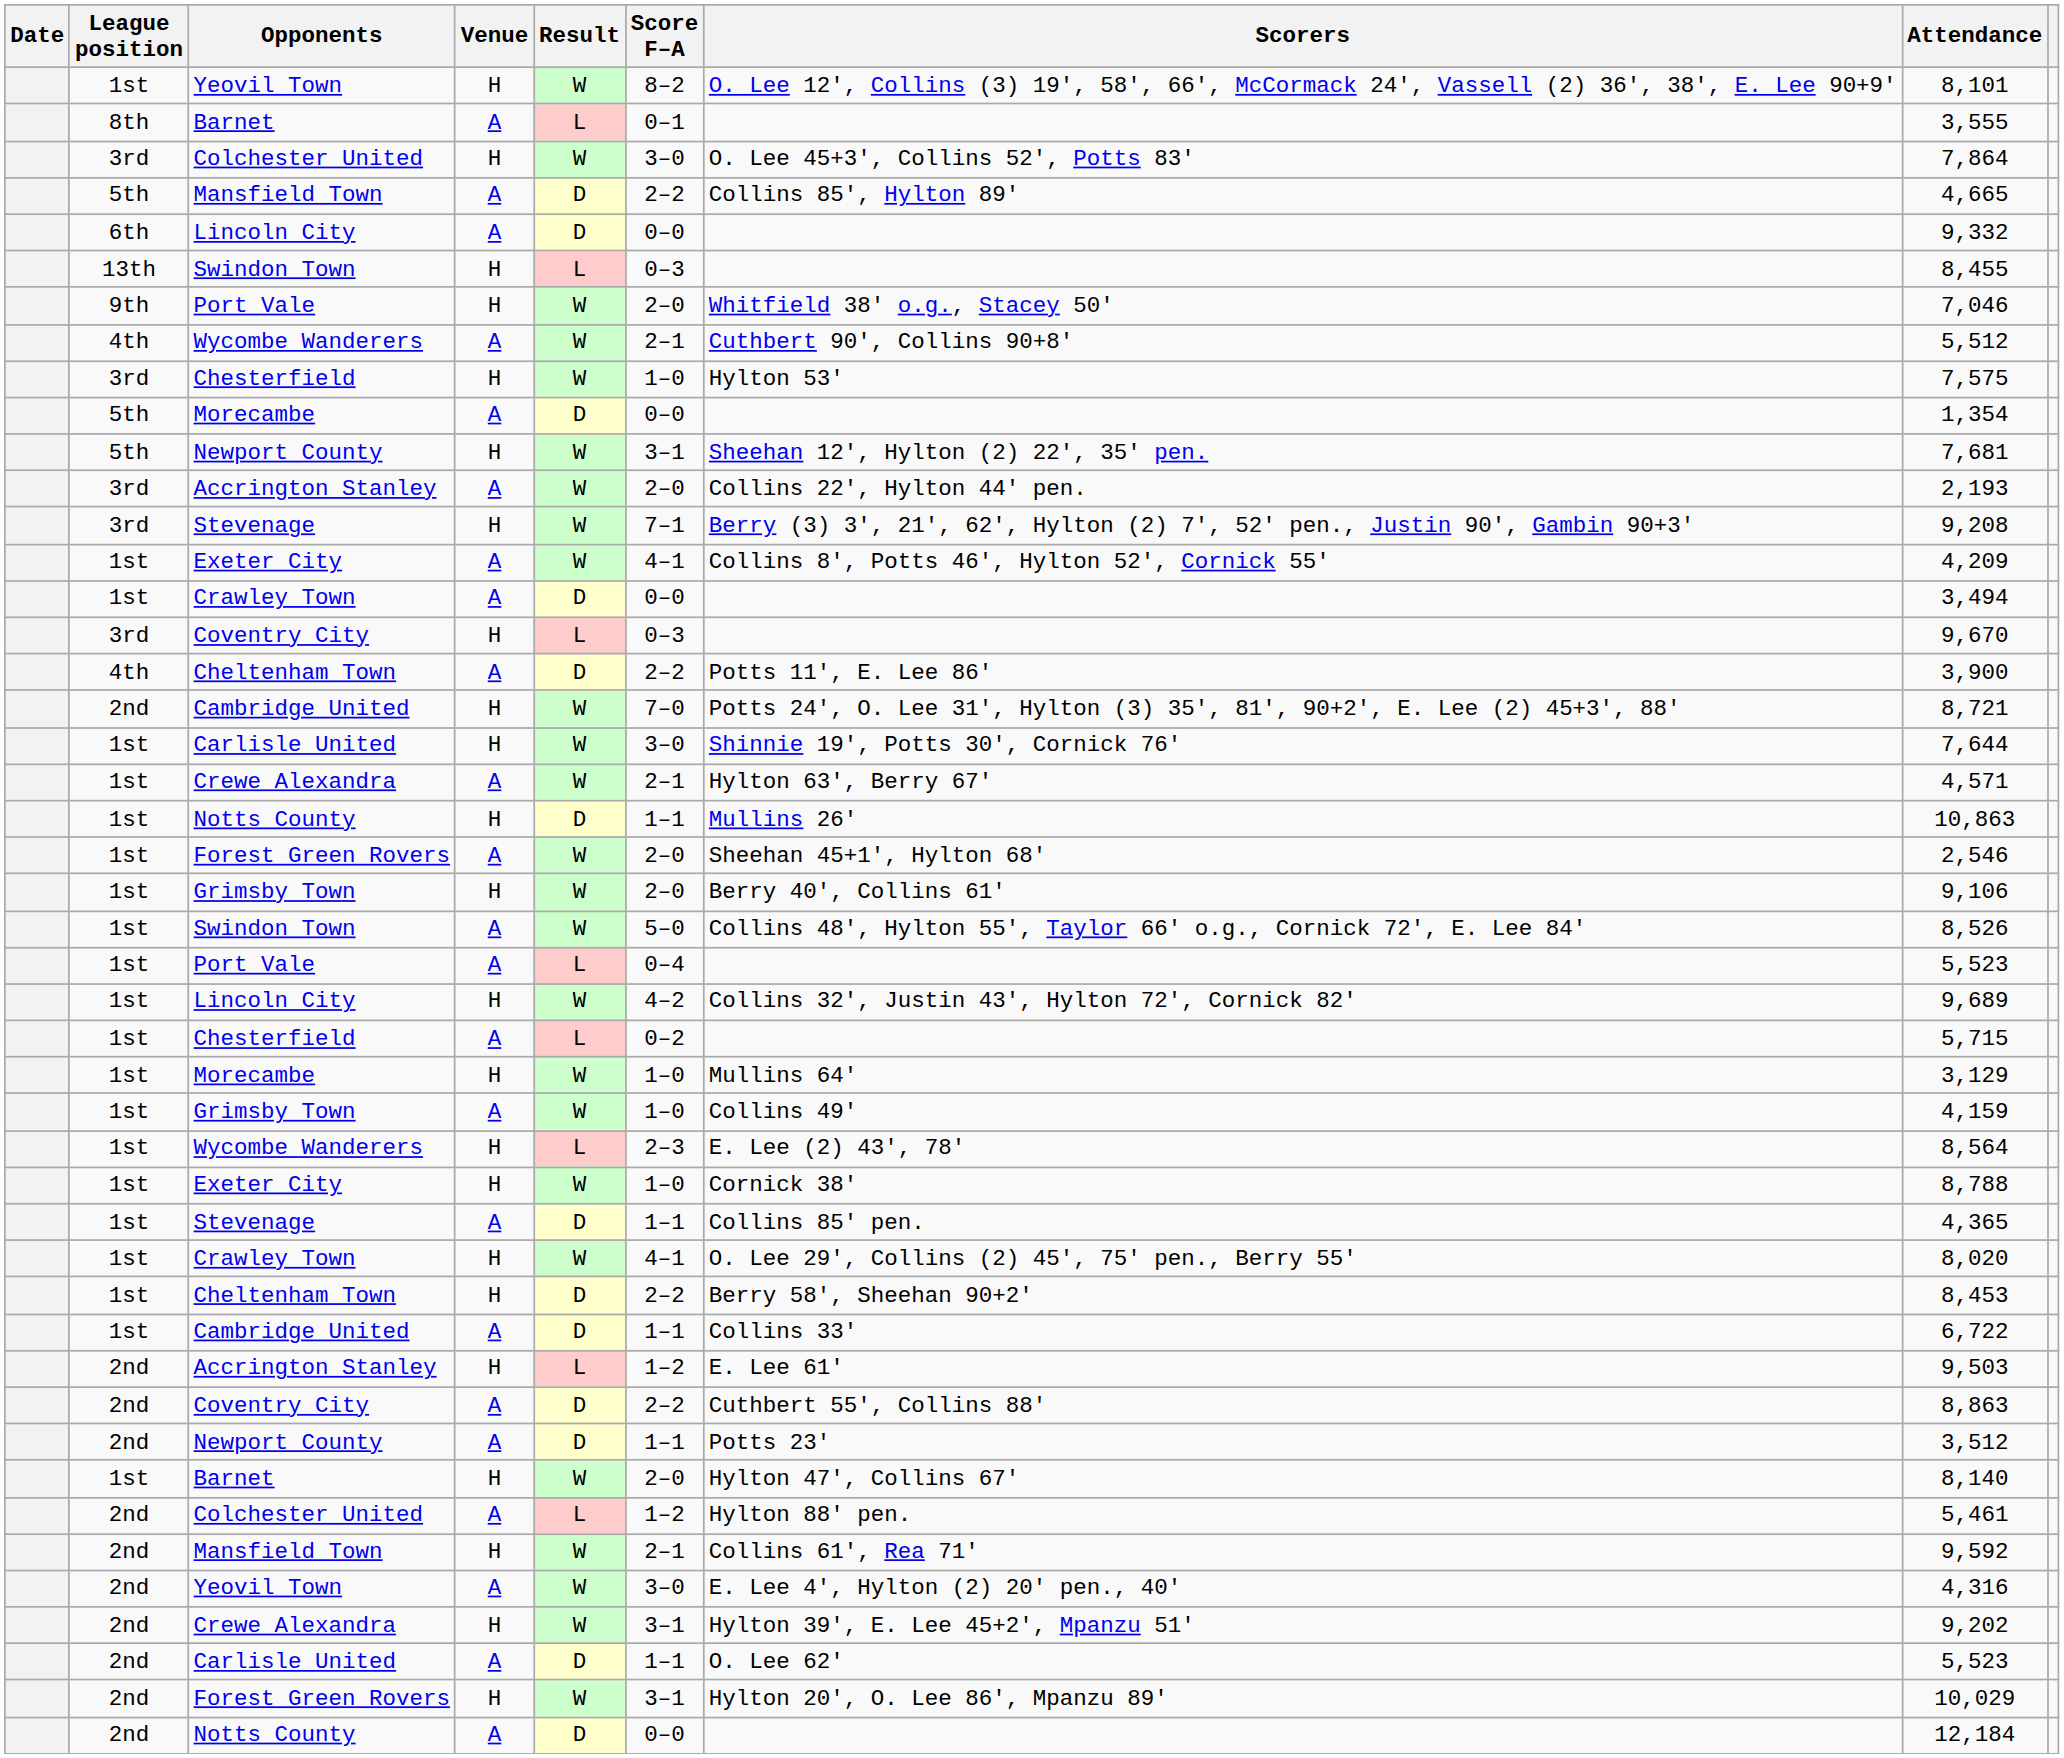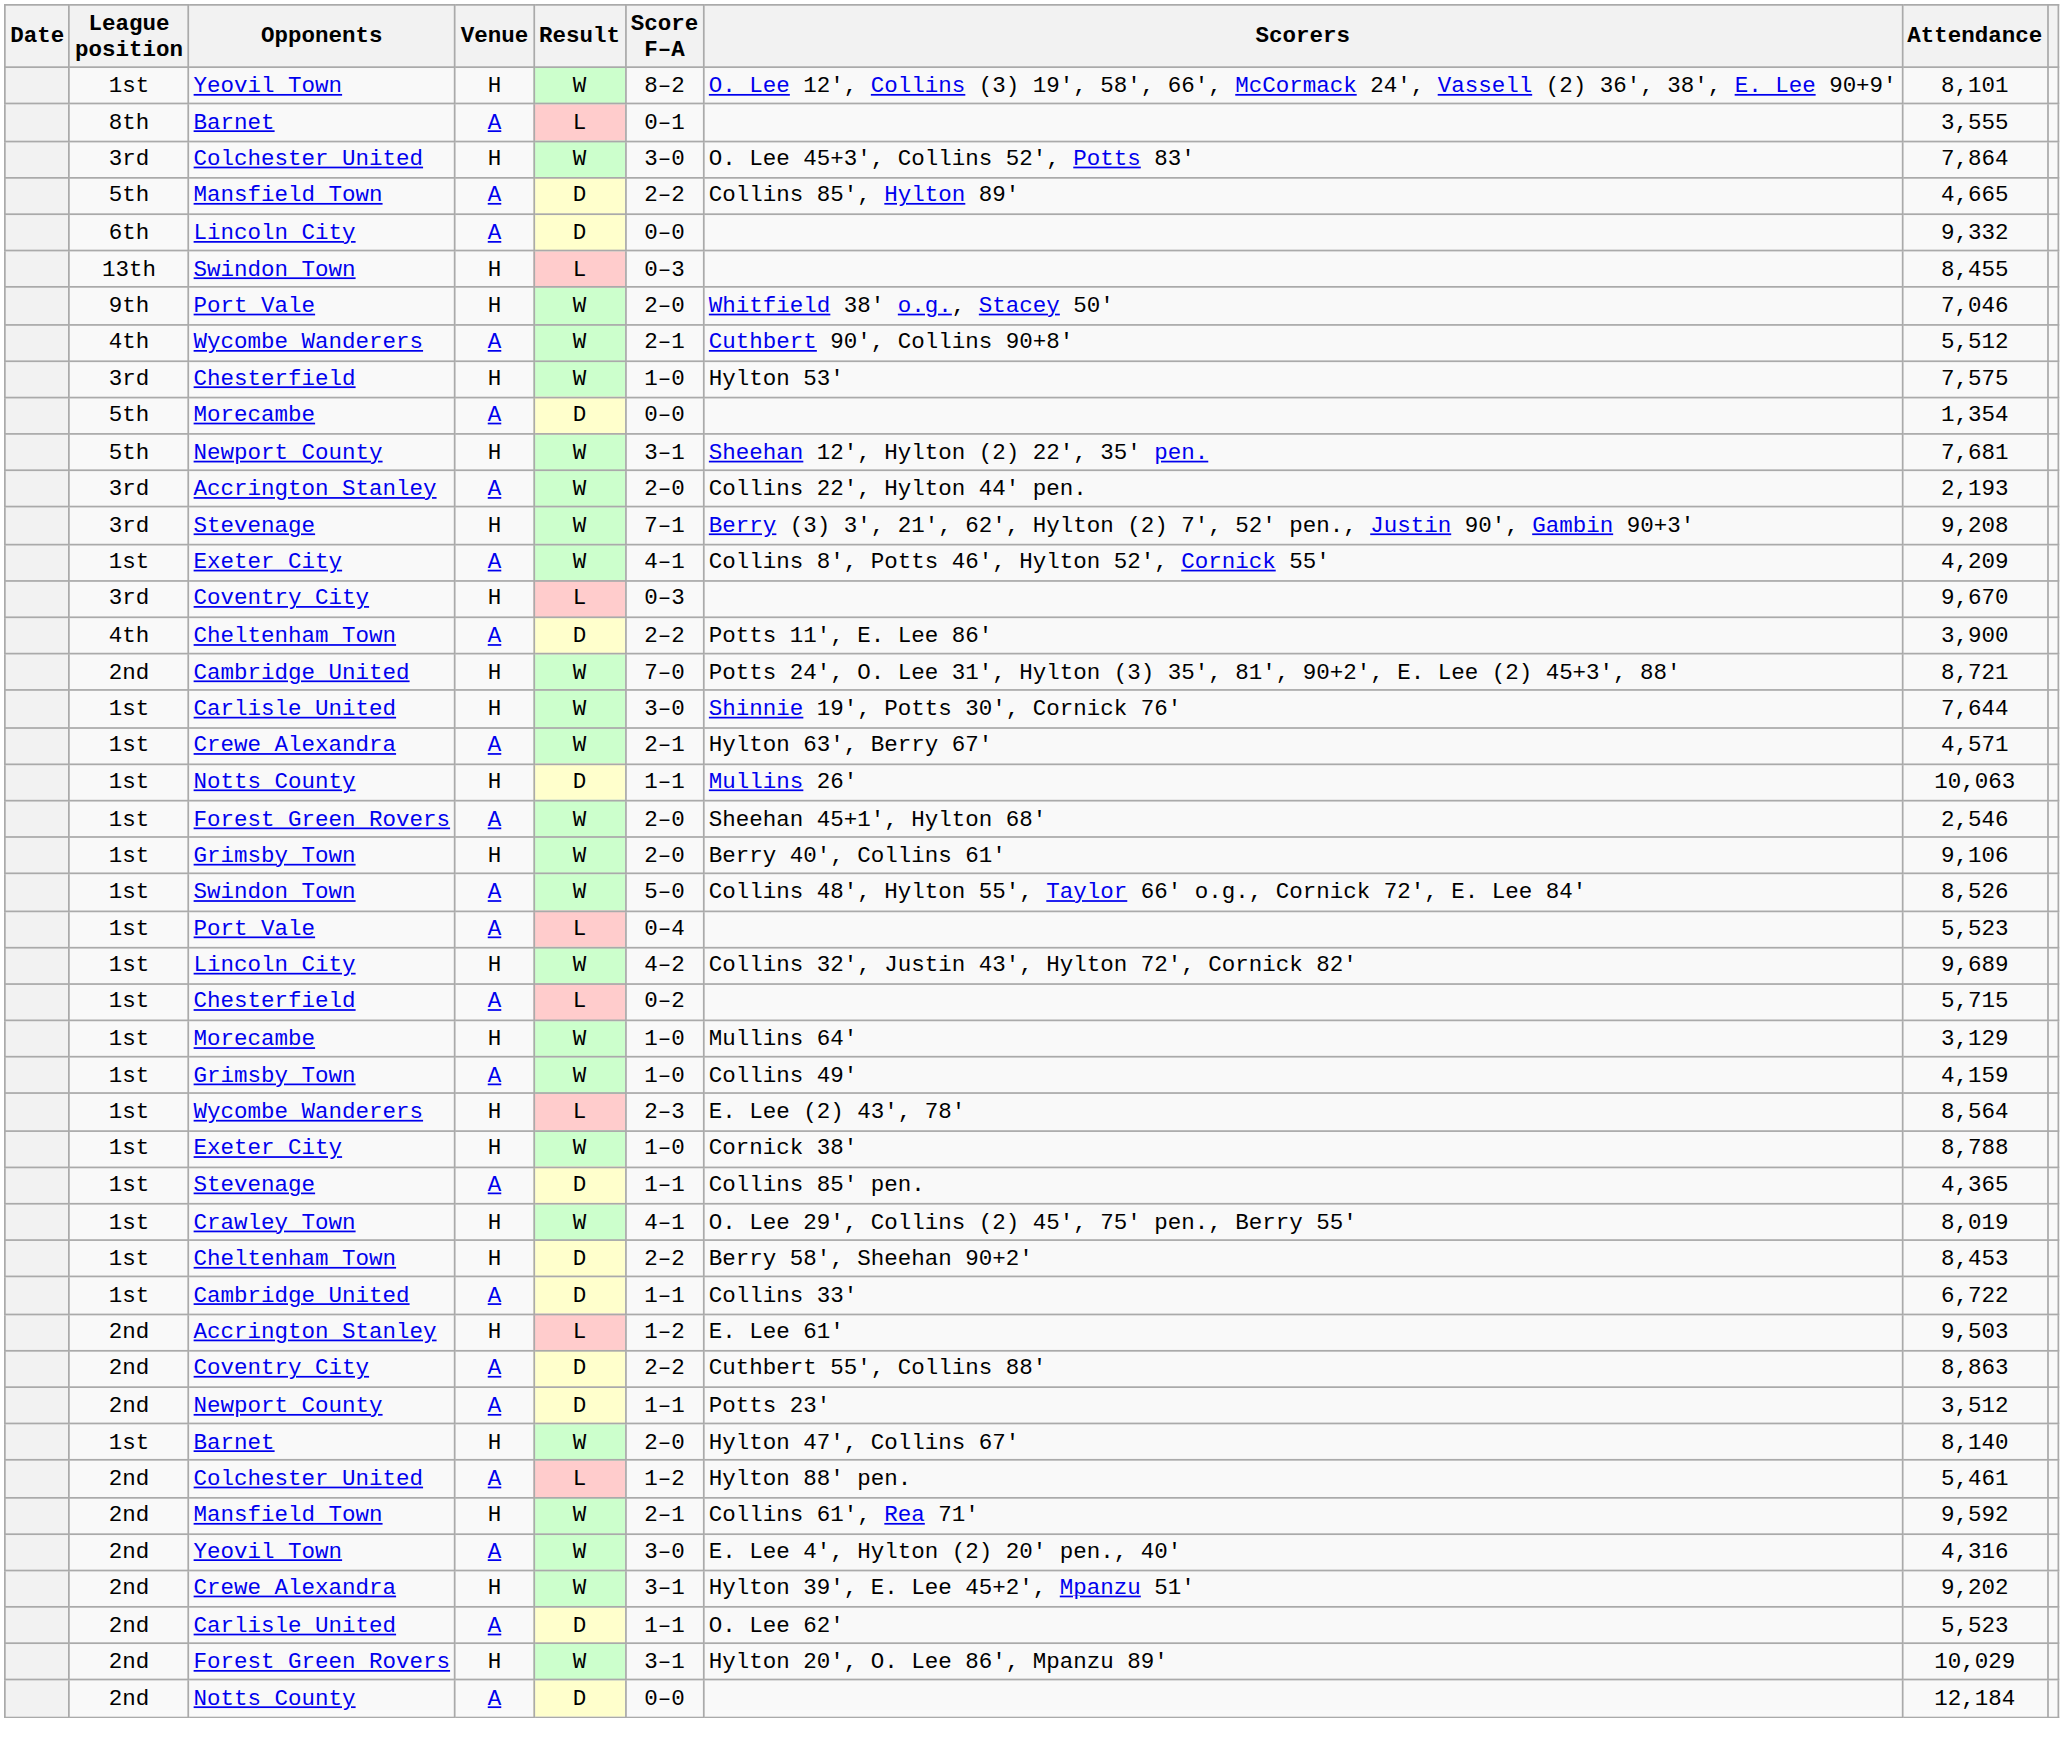- row: 1st | Crawley Town | A | D | 0–0 | 3,494
Notts County / H | Attendance: 10,863 -> 10,063
Crawley Town / H | Attendance: 8,020 -> 8,019
